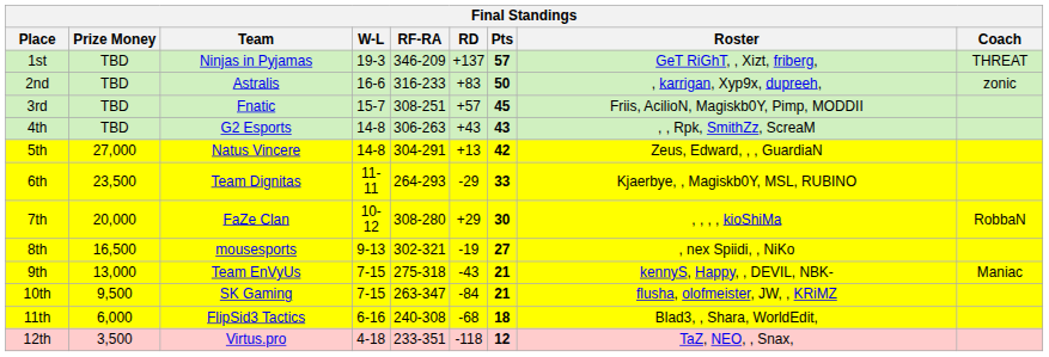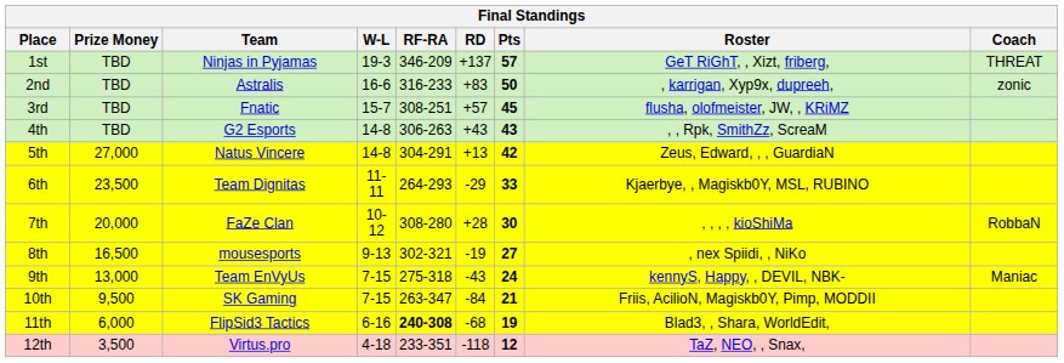3rd | Roster: Friis, AcilioN, Magiskb0Y, Pimp, MODDII -> flusha, olofmeister, JW, , KRiMZ
7th | RD: +29 -> +28
9th | Pts: 21 -> 24
10th | Roster: flusha, olofmeister, JW, , KRiMZ -> Friis, AcilioN, Magiskb0Y, Pimp, MODDII
11th | RF-RA: normal -> bold
11th | Pts: 18 -> 19
